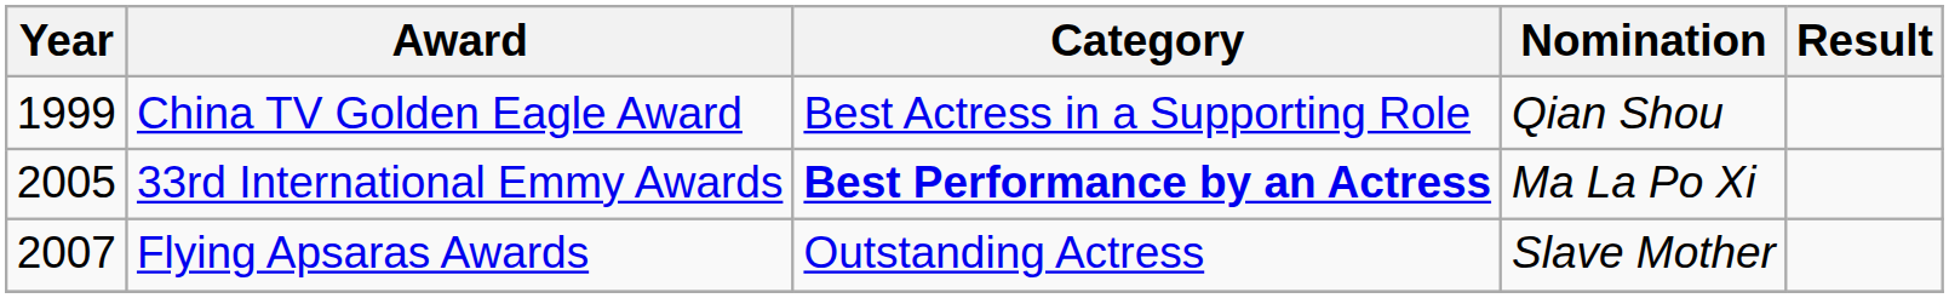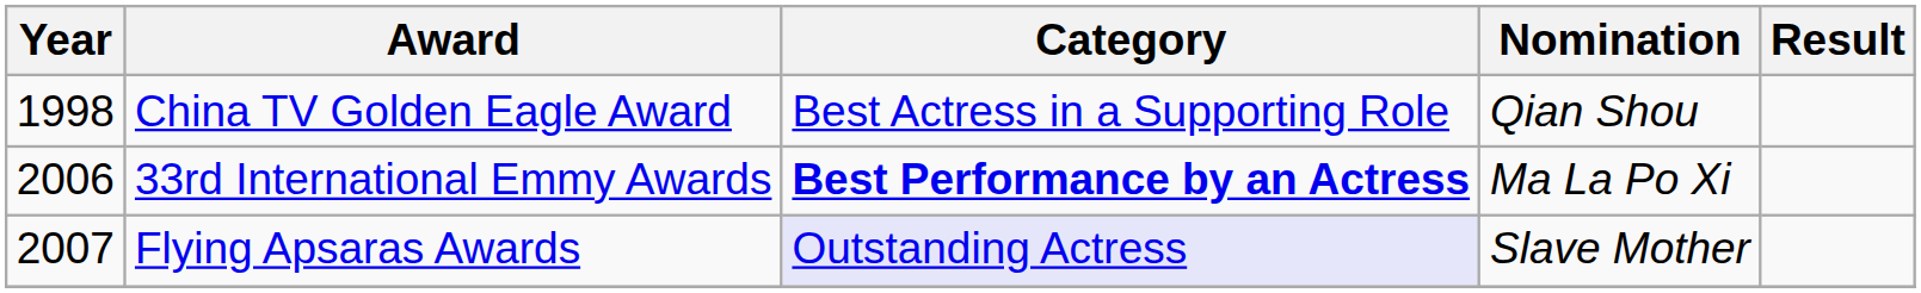China TV Golden Eagle Award | Year: 1999 -> 1998
33rd International Emmy Awards | Year: 2005 -> 2006
Flying Apsaras Awards | Category: no background -> lavender background
